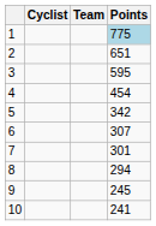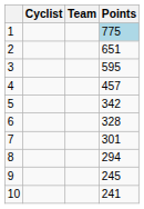4 | Points: 454 -> 457
6 | Points: 307 -> 328
